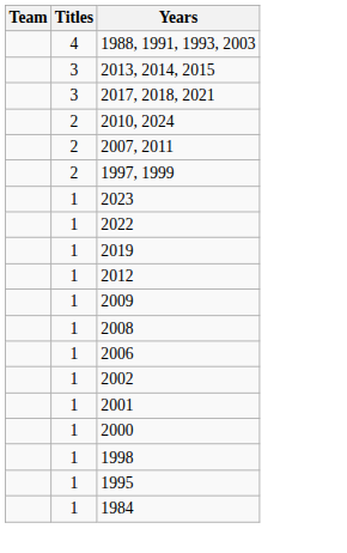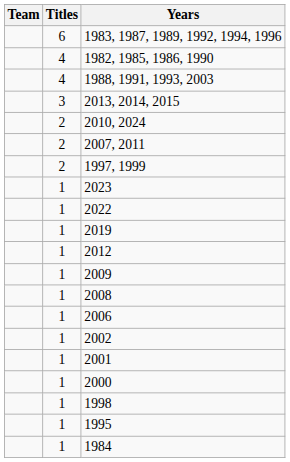+ row: 6 | 1983, 1987, 1989, 1992, 1994, 1996
+ row: 4 | 1982, 1985, 1986, 1990
- row: 3 | 2017, 2018, 2021
